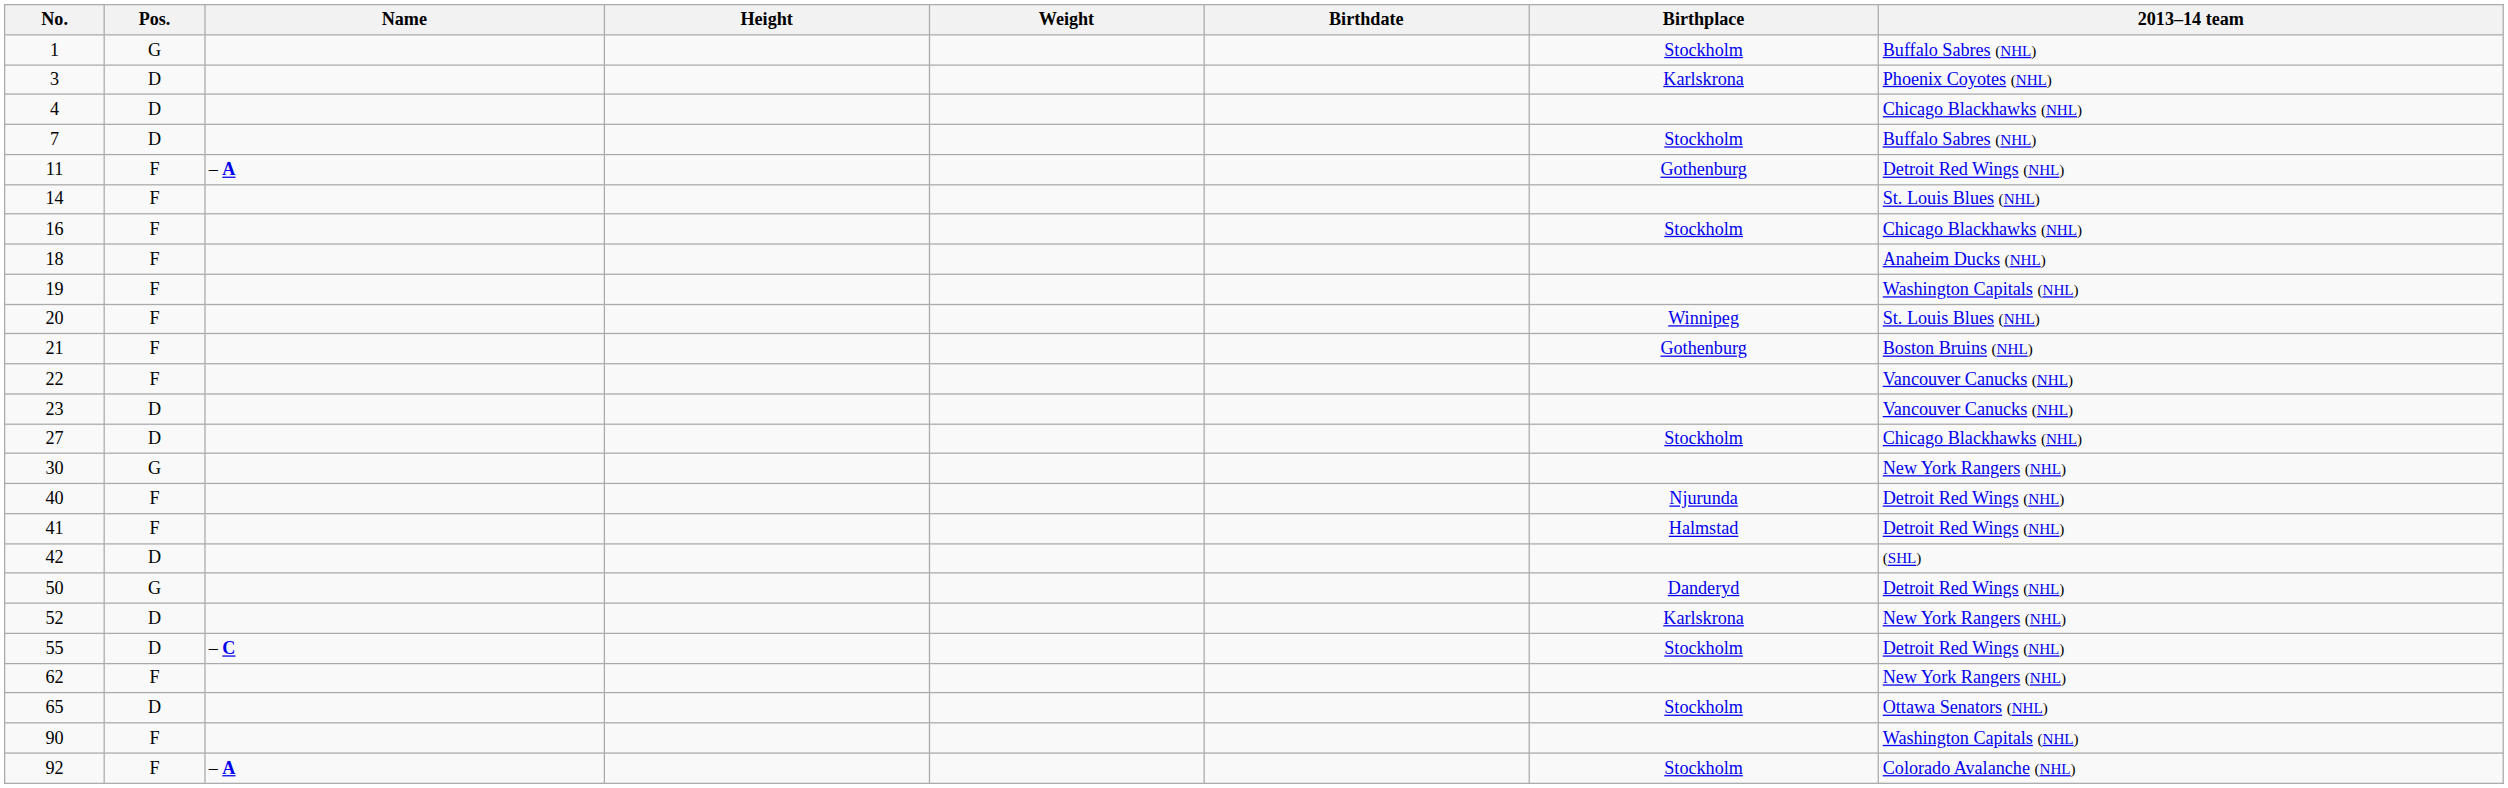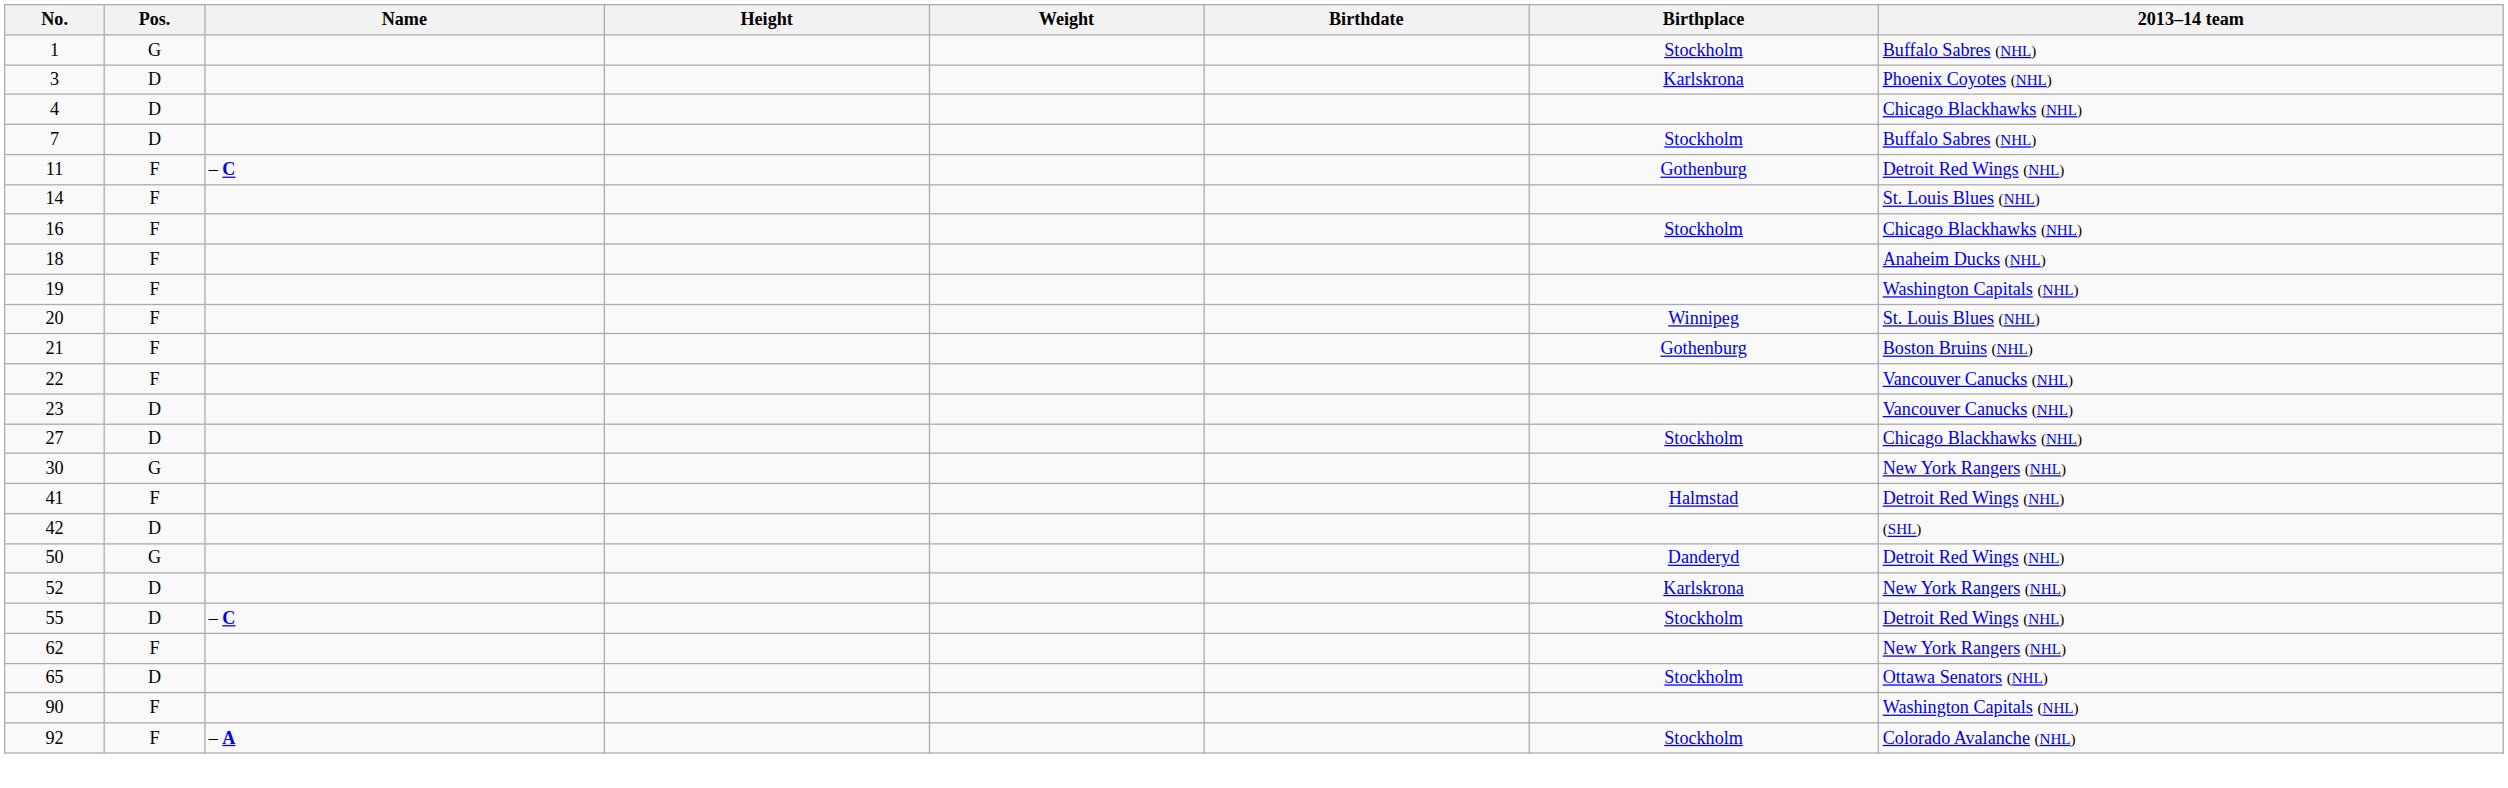11 | Name: – A -> – C
- row: 40 | F | Njurunda | Detroit Red Wings (NHL)
